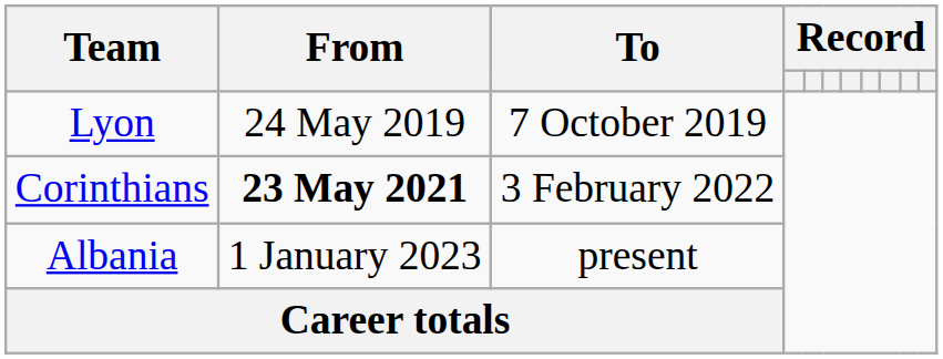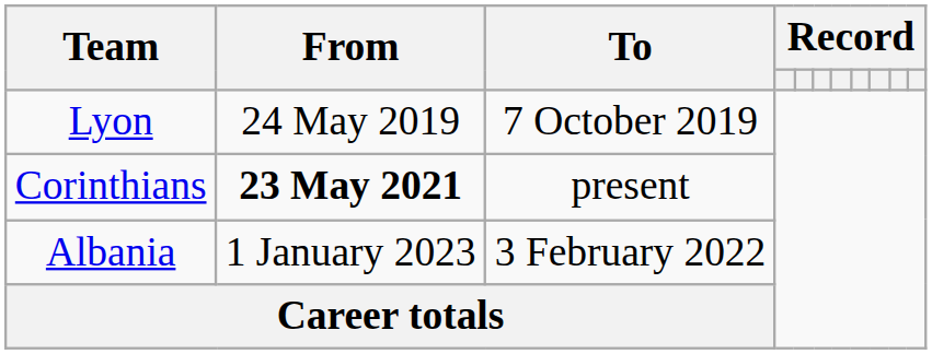Corinthians | To: 3 February 2022 -> present
Albania | To: present -> 3 February 2022
